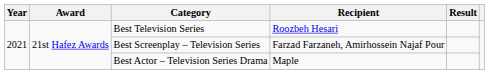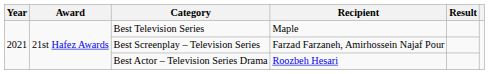Best Television Series | Recipient: Roozbeh Hesari -> Maple
Best Actor – Television Series Drama | Recipient: Maple -> Roozbeh Hesari
